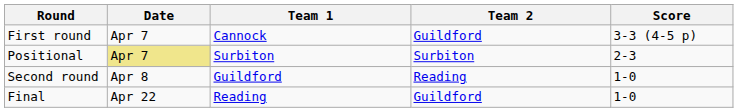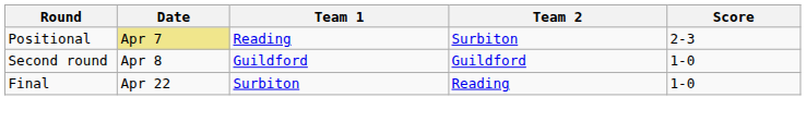- row: First round | Apr 7 | Cannock | Guildford | 3-3 (4-5 p)
Positional | Team 1: Surbiton -> Reading
Second round | Team 2: Reading -> Guildford
Final | Team 1: Reading -> Surbiton
Final | Team 2: Guildford -> Reading
